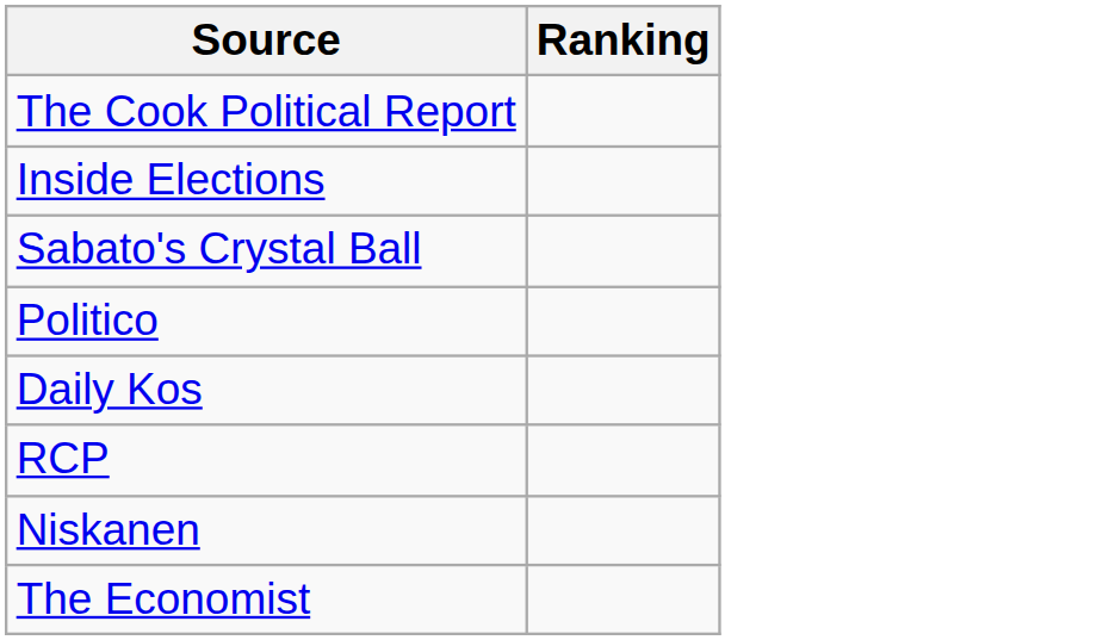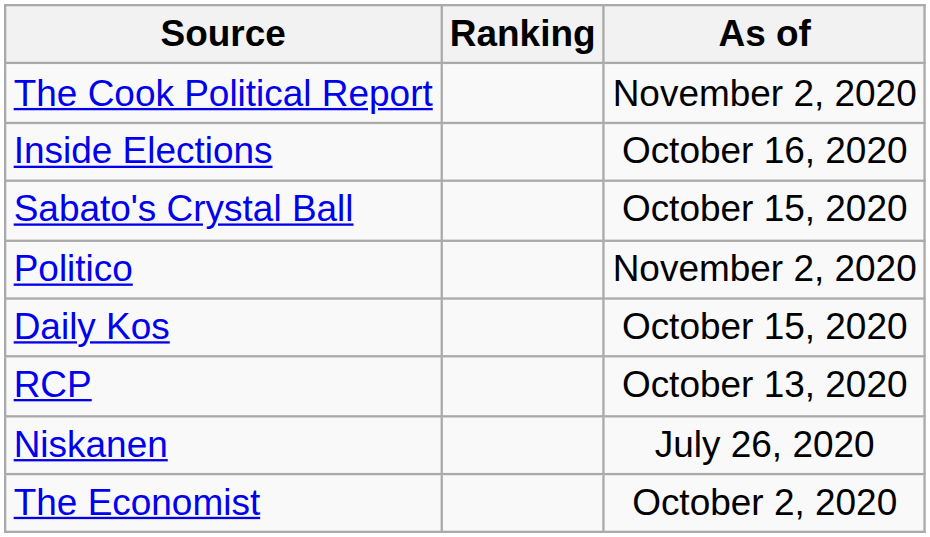+ column: As of | November 2, 2020 | October 16, 2020 | October 15, 2020 | November 2, 2020 | October 15, 2020 | October 13, 2020 | July 26, 2020 | October 2, 2020
